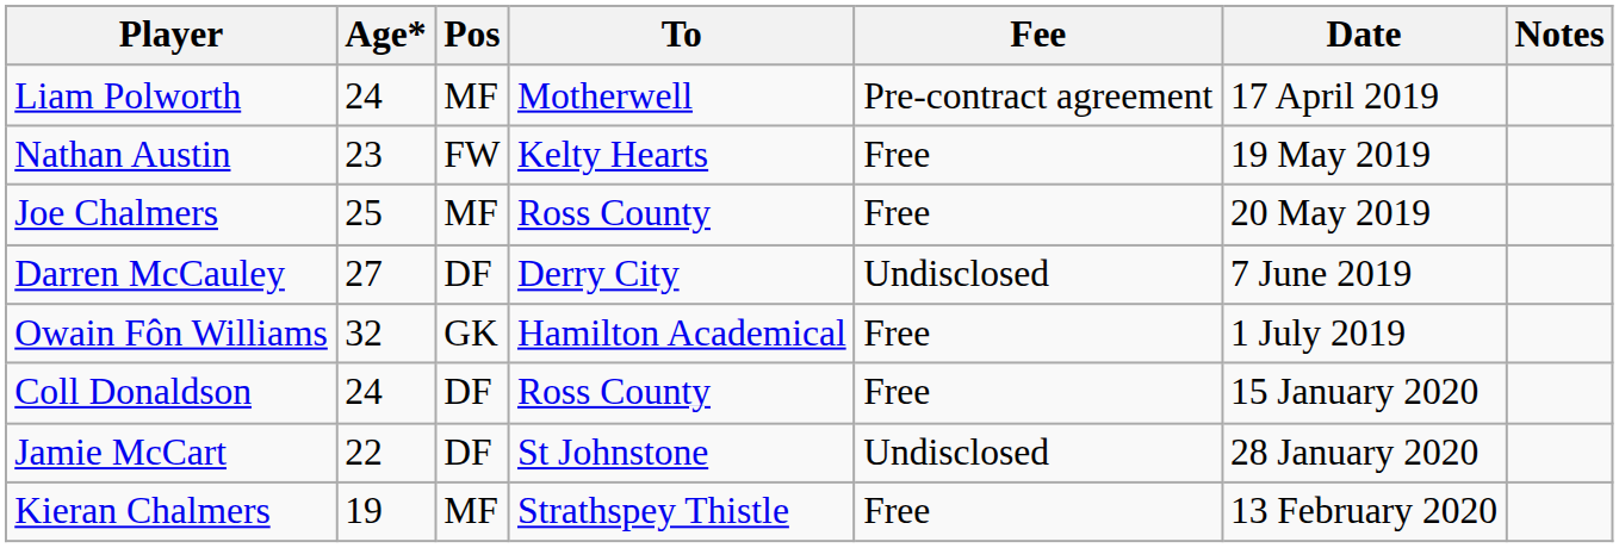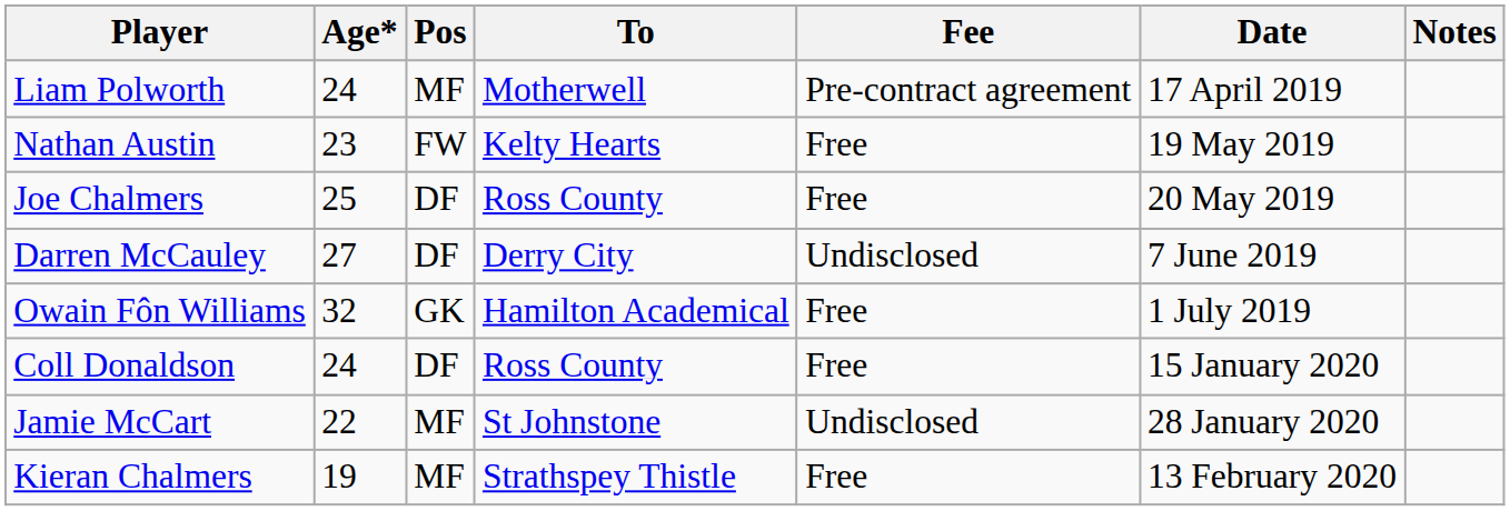Joe Chalmers | Pos: MF -> DF
Jamie McCart | Pos: DF -> MF
